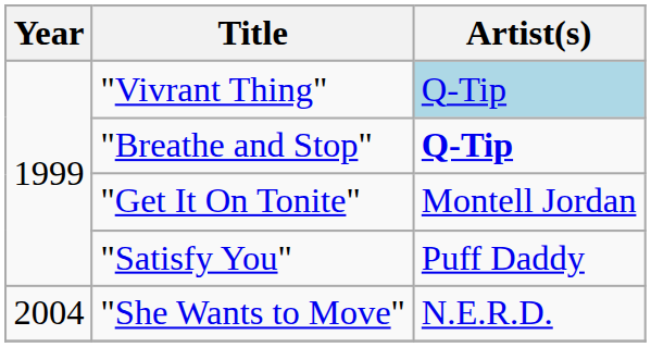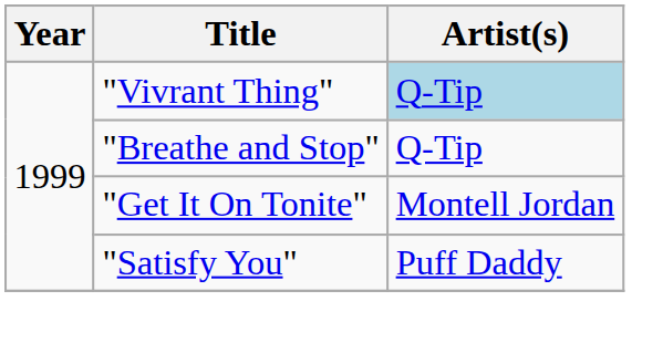"Breathe and Stop" | Artist(s): bold -> normal
- row: 2004 | "She Wants to Move" | N.E.R.D.
